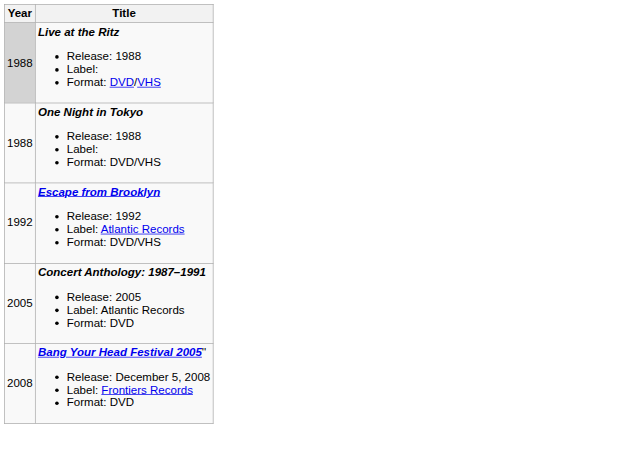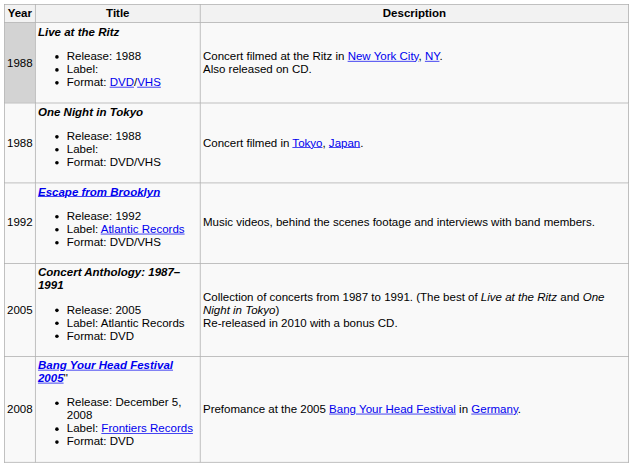+ column: Description | Concert filmed at the Ritz in New York City, NY. Also released on CD. | Concert filmed in Tokyo, Japan. | Music videos, behind the scenes footage and interviews with band members. | Collection of concerts from 1987 to 1991. (The best of Live at the Ritz and One Night in Tokyo) Re-released in 2010 with a bonus CD. | Prefomance at the 2005 Bang Your Head Festival in Germany.
